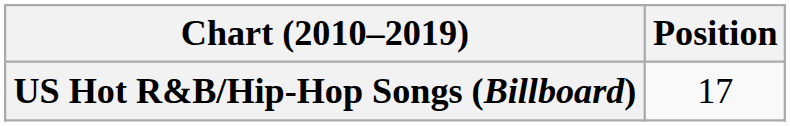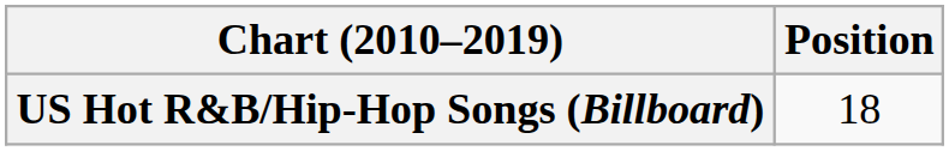US Hot R&B/Hip-Hop Songs (Billboard) | Position: 17 -> 18
